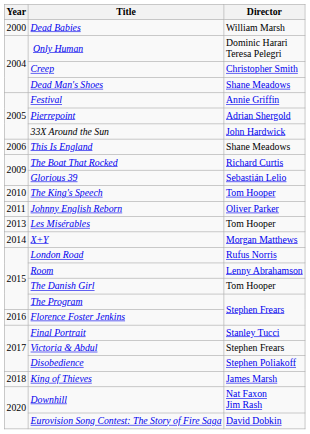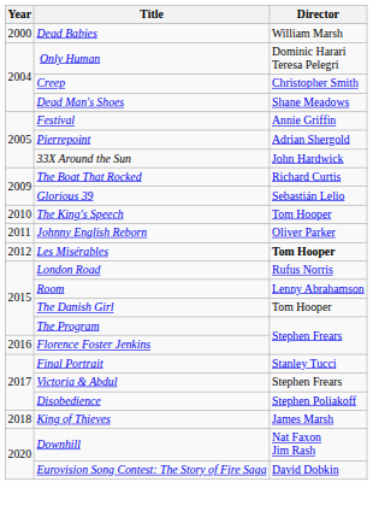- row: 2006 | This Is England | Shane Meadows
Les Misérables | Year: 2013 -> 2012
Les Misérables | Director: normal -> bold
- row: 2014 | X+Y | Morgan Matthews
